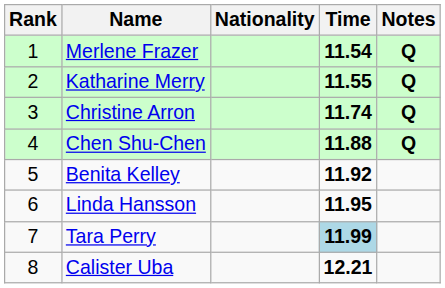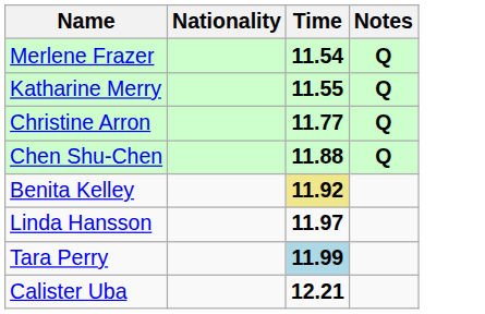- column: Rank | 1 | 2 | 3 | 4 | 5 | 6 | 7 | 8
Christine Arron | Time: 11.74 -> 11.77
Benita Kelley | Time: no background -> khaki background
Linda Hansson | Time: 11.95 -> 11.97
